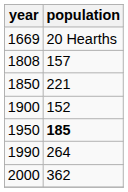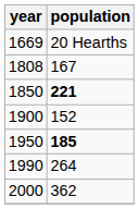1808 | population: 157 -> 167
1850 | population: normal -> bold
